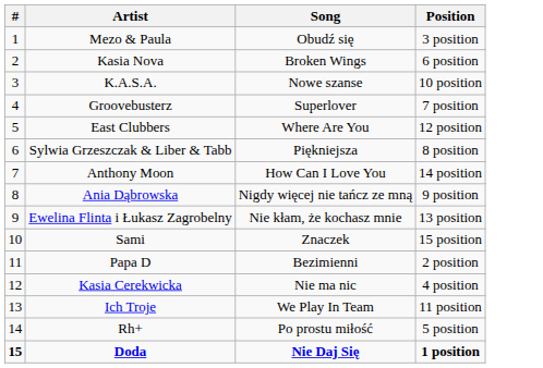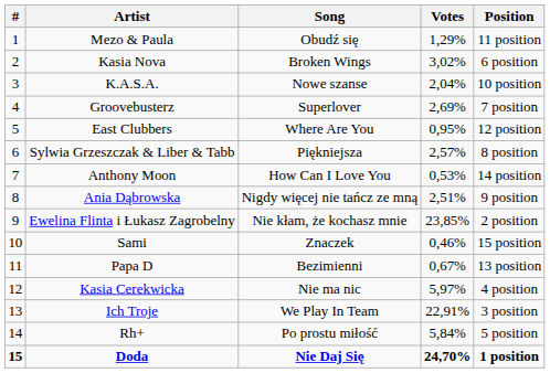+ column: Votes | 1,29% | 3,02% | 2,04% | 2,69% | 0,95% | 2,57% | 0,53% | 2,51% | 23,85% | 0,46% | 0,67% | 5,97% | 22,91% | 5,84% | 24,70%
Mezo & Paula | Position: 3 position -> 11 position
Ewelina Flinta i Łukasz Zagrobelny | Position: 13 position -> 2 position
Papa D | Position: 2 position -> 13 position
Ich Troje | Position: 11 position -> 3 position
